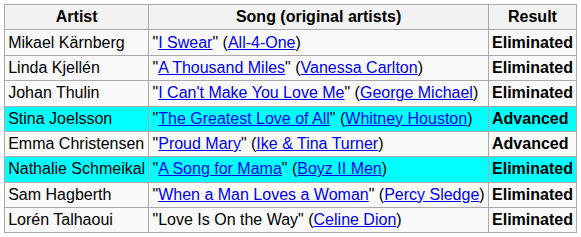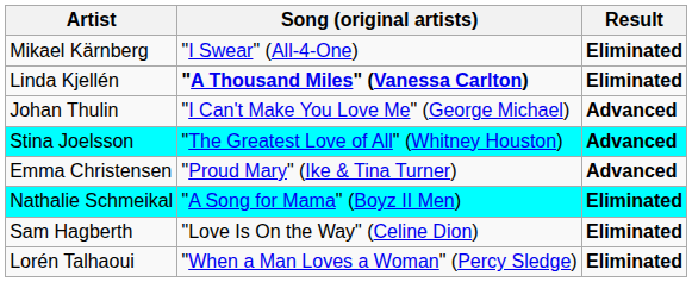Linda Kjellén | Song (original artists): normal -> bold
Johan Thulin | Result: Eliminated -> Advanced
Sam Hagberth | Song (original artists): "When a Man Loves a Woman" (Percy Sledge) -> "Love Is On the Way" (Celine Dion)
Lorén Talhaoui | Song (original artists): "Love Is On the Way" (Celine Dion) -> "When a Man Loves a Woman" (Percy Sledge)
